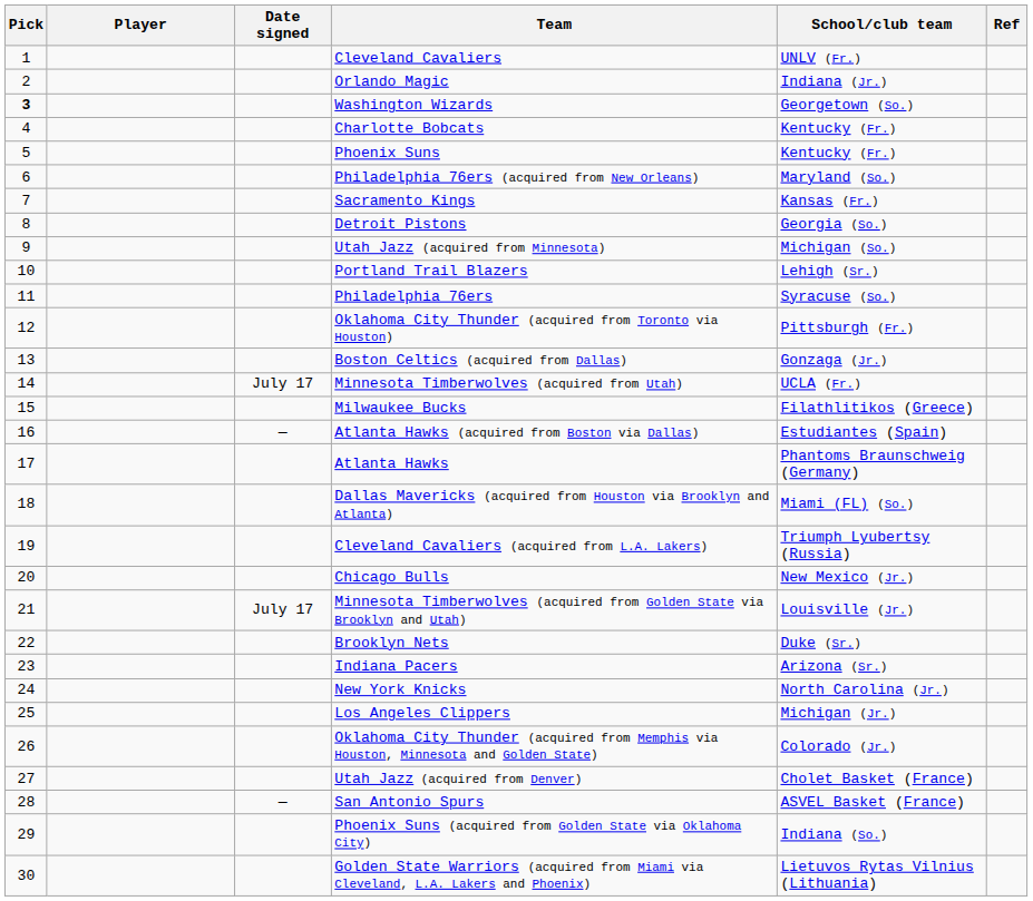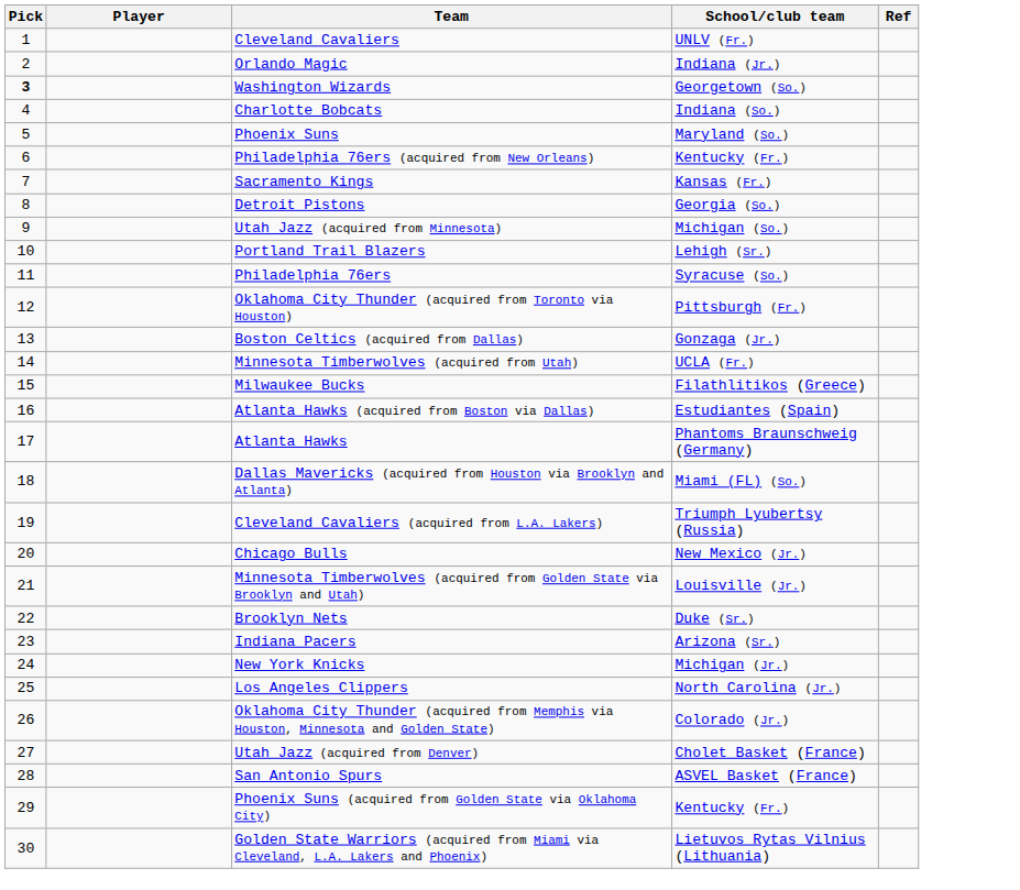- column: Date signed | July 17 | — | July 17 | —
Charlotte Bobcats | School/club team: Kentucky (Fr.) -> Indiana (So.)
Phoenix Suns | School/club team: Kentucky (Fr.) -> Maryland (So.)
Philadelphia 76ers (acquired from New Orleans) | School/club team: Maryland (So.) -> Kentucky (Fr.)
New York Knicks | School/club team: North Carolina (Jr.) -> Michigan (Jr.)
Los Angeles Clippers | School/club team: Michigan (Jr.) -> North Carolina (Jr.)
Phoenix Suns (acquired from Golden State via Oklahoma City) | School/club team: Indiana (So.) -> Kentucky (Fr.)
